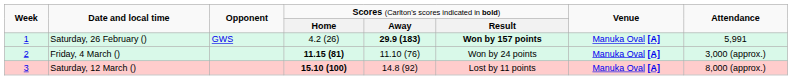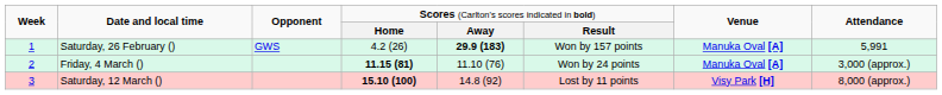Saturday, 26 February () | column 6: bold -> normal
Saturday, 12 March () | column 7: Manuka Oval [A] -> Visy Park [H]
